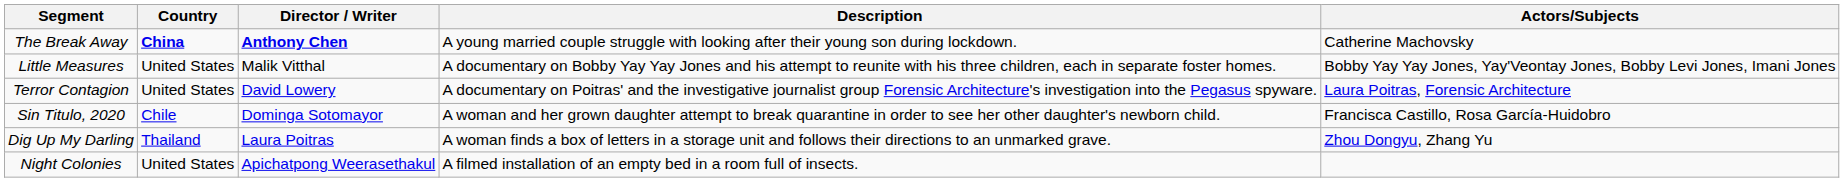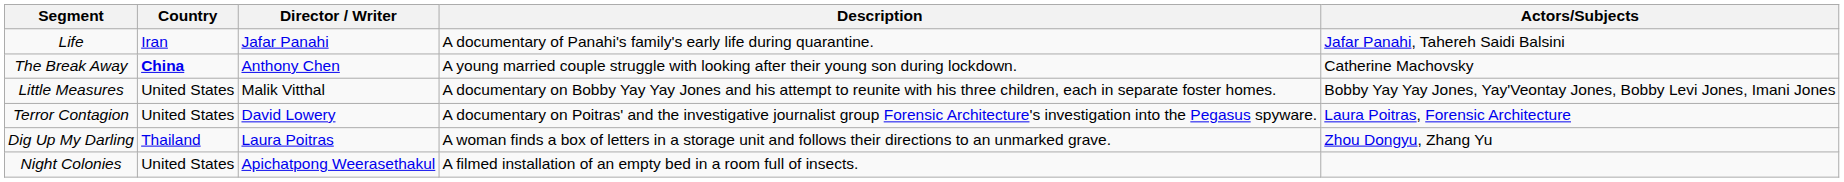+ row: Life | Iran | Jafar Panahi | A documentary of Panahi's family's early life during quarantine. | Jafar Panahi, Tahereh Saidi Balsini
The Break Away | Director / Writer: bold -> normal
- row: Sin Titulo, 2020 | Chile | Dominga Sotomayor | A woman and her grown daughter attempt to break quarantine in order to see her other daughter's newborn child. | Francisca Castillo, Rosa García-Huidobro
